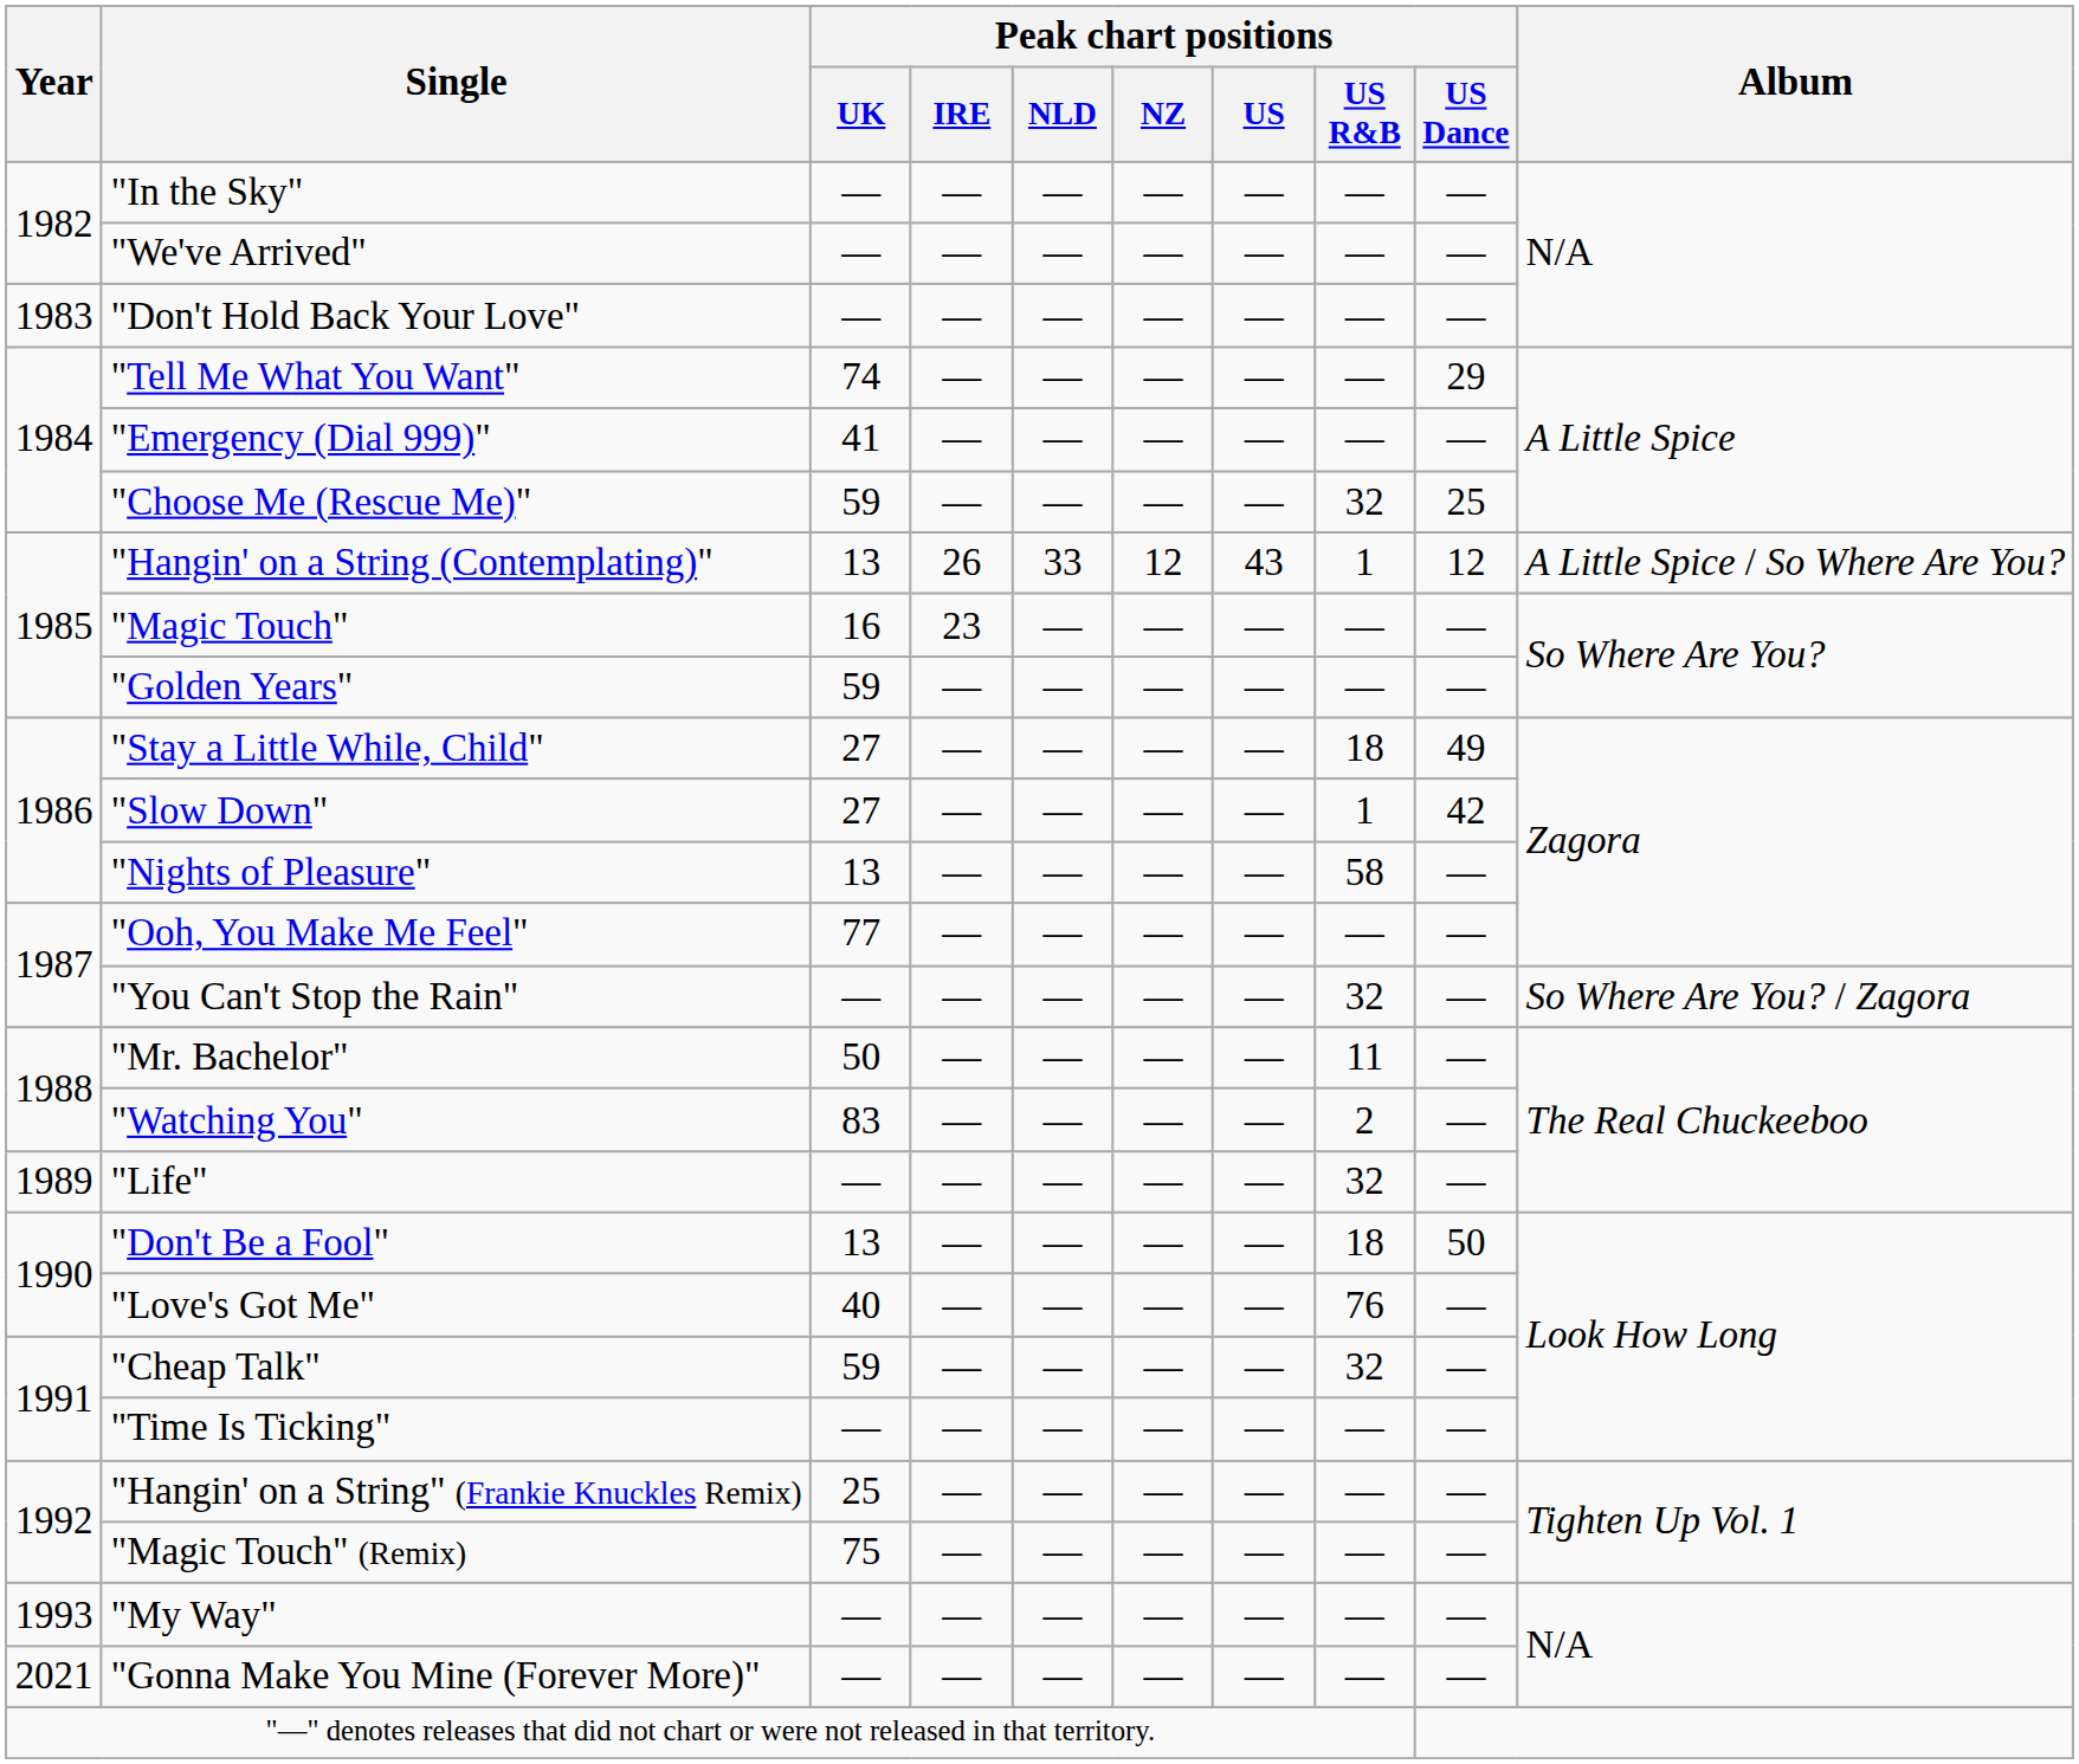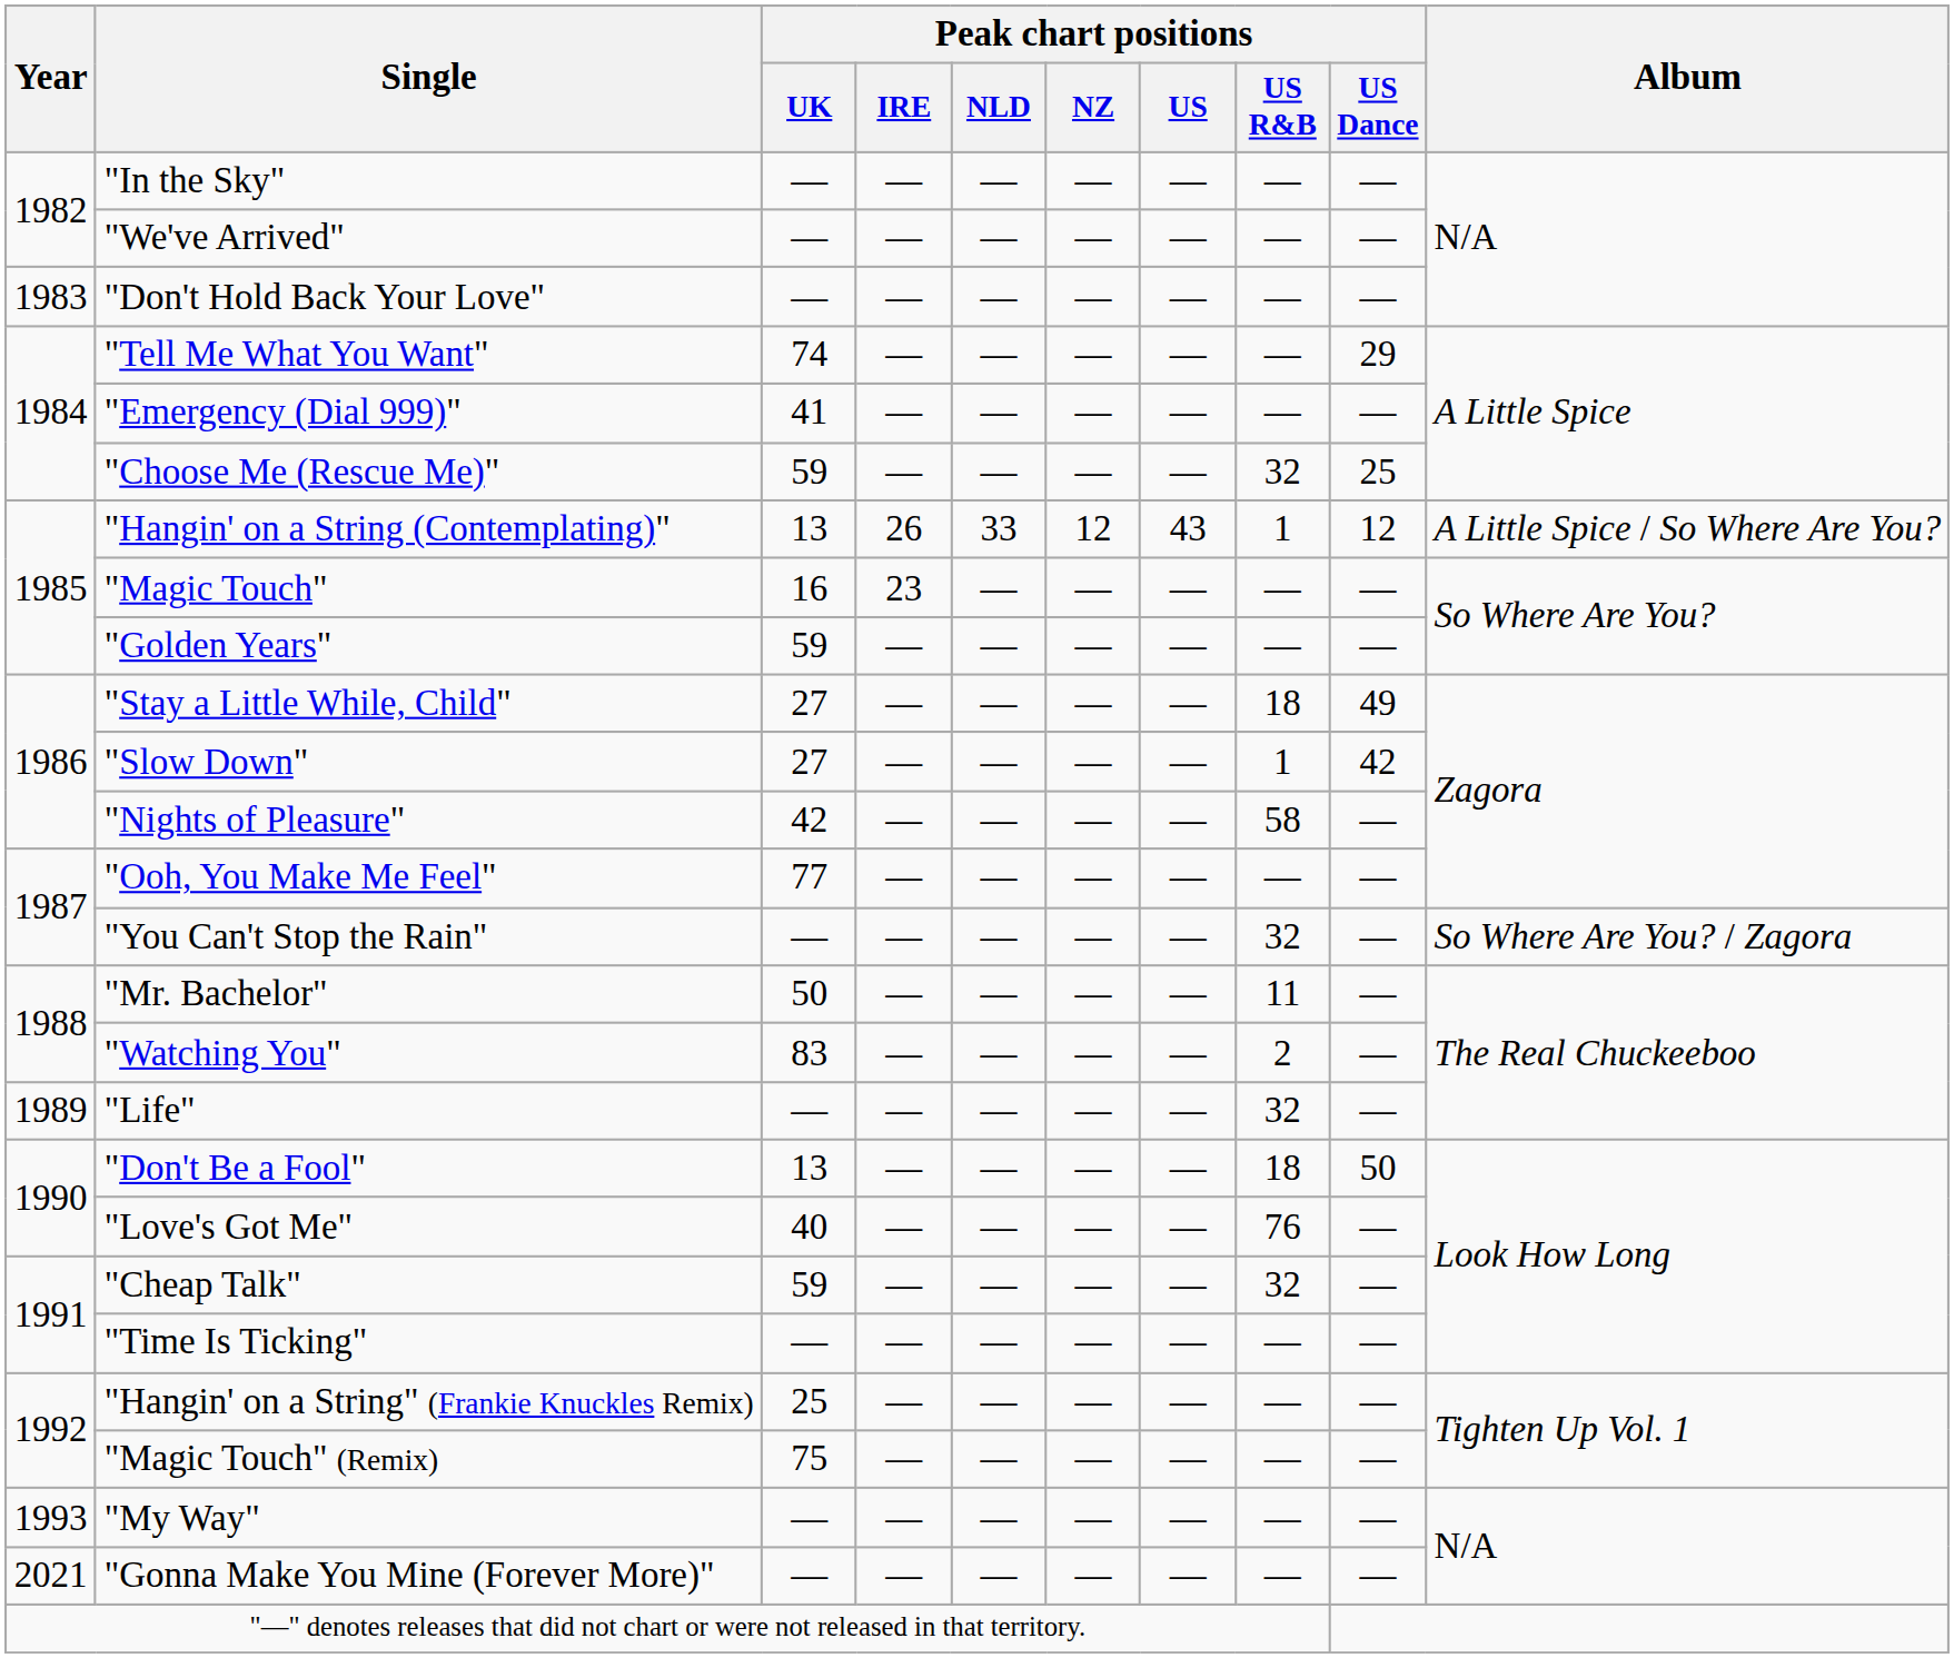"Nights of Pleasure" | Peak chart positions / UK: 13 -> 42
